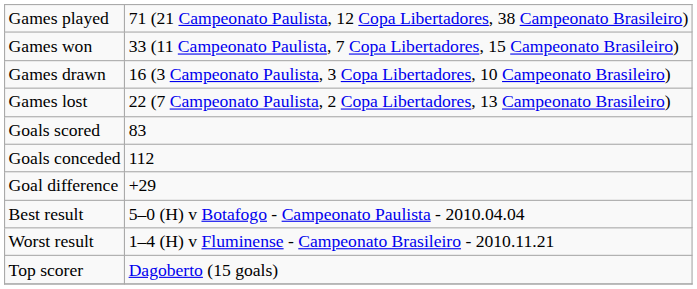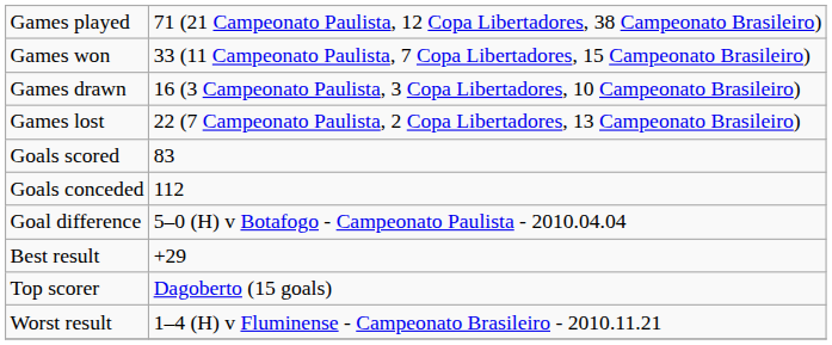Goal difference | column 2: +29 -> 5–0 (H) v Botafogo - Campeonato Paulista - 2010.04.04
Best result | column 2: 5–0 (H) v Botafogo - Campeonato Paulista - 2010.04.04 -> +29
rows swapped: Worst result <-> Top scorer
